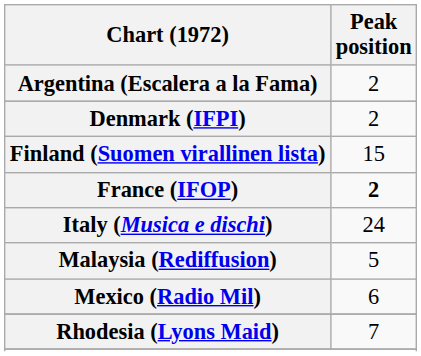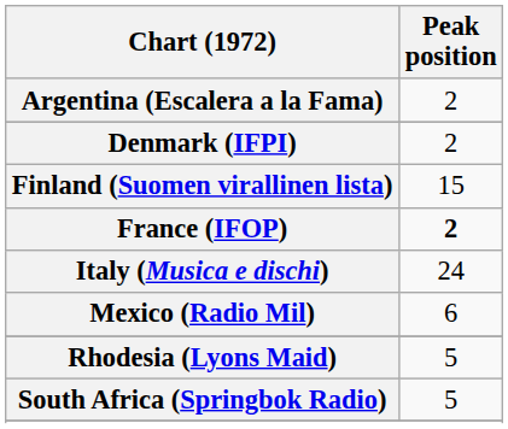- row: Malaysia (Rediffusion) | 5
Rhodesia (Lyons Maid) | Peak position: 7 -> 5
+ row: South Africa (Springbok Radio) | 5
